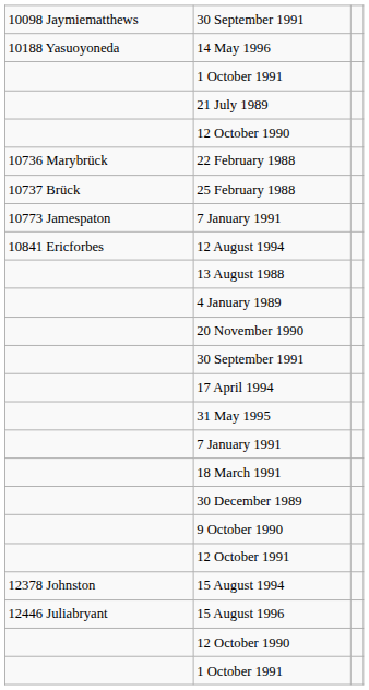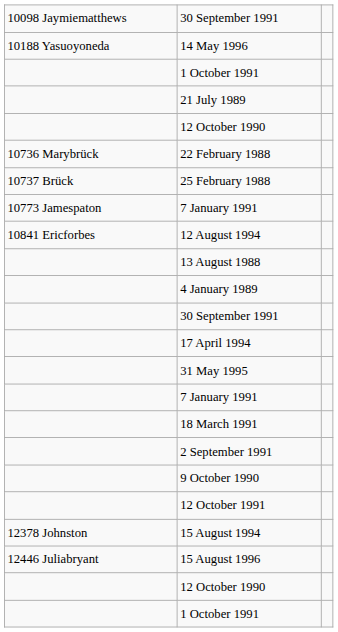- row: 20 November 1990
+ row: 2 September 1991
- row: 30 December 1989
